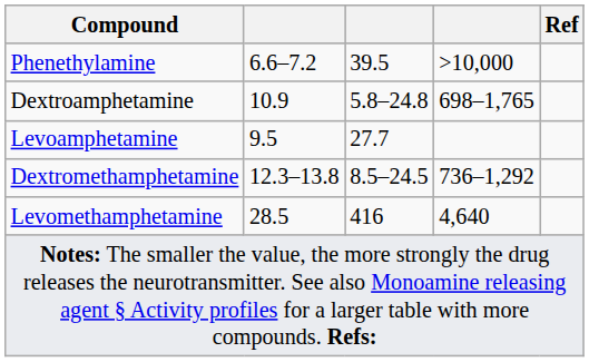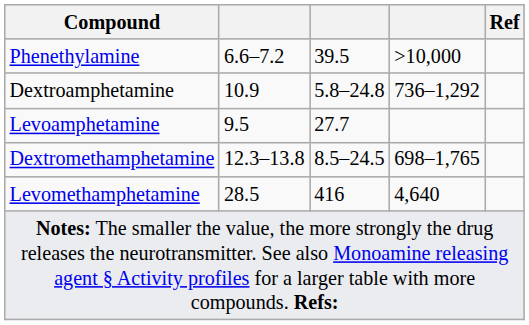Dextroamphetamine | column 4: 698–1,765 -> 736–1,292
Dextromethamphetamine | column 4: 736–1,292 -> 698–1,765
